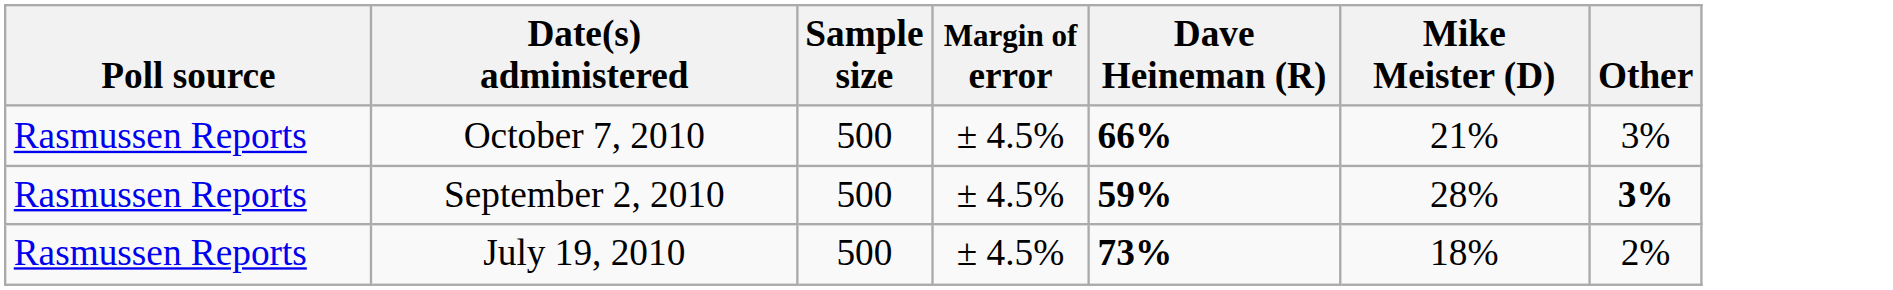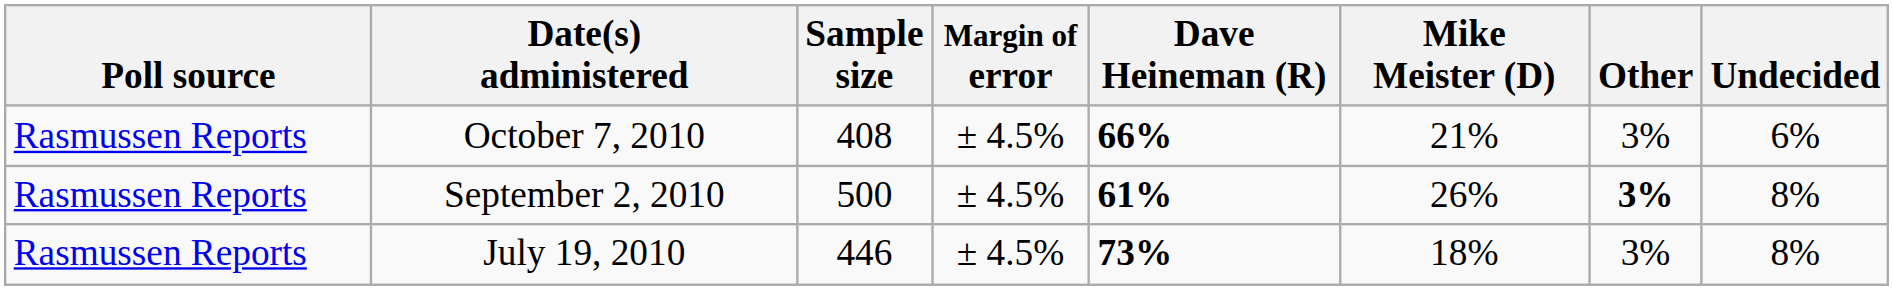+ column: Undecided | 6% | 8% | 8%
October 7, 2010 | Sample size: 500 -> 408
September 2, 2010 | Dave Heineman (R): 59% -> 61%
September 2, 2010 | Mike Meister (D): 28% -> 26%
July 19, 2010 | Sample size: 500 -> 446
July 19, 2010 | Other: 2% -> 3%
